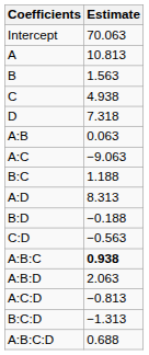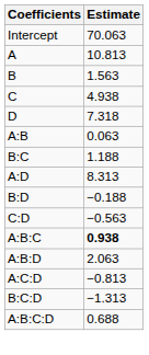- row: A:C | −9.063
